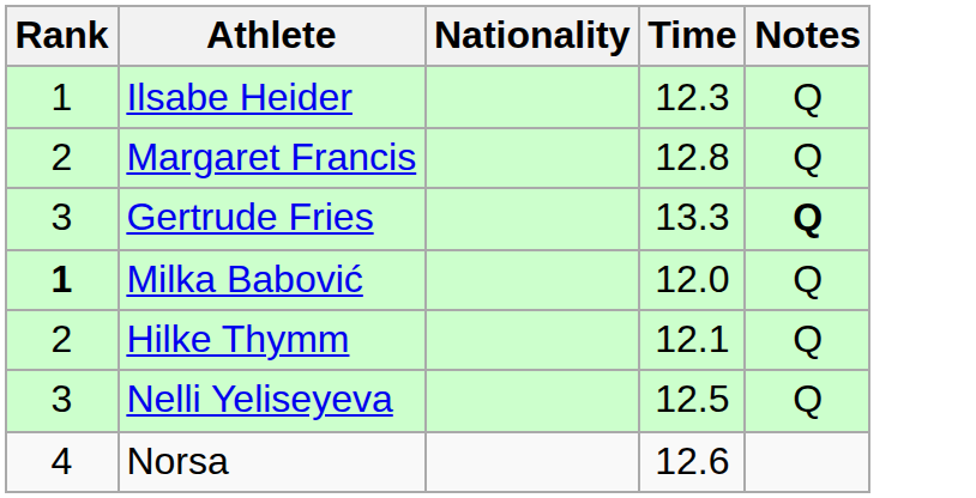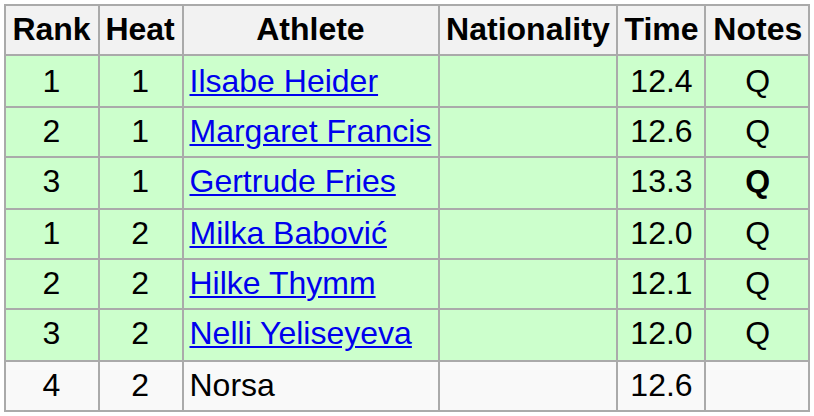+ column: Heat | 1 | 1 | 1 | 2 | 2 | 2 | 2
Ilsabe Heider | Time: 12.3 -> 12.4
Margaret Francis | Time: 12.8 -> 12.6
Milka Babović | Rank: bold -> normal
Nelli Yeliseyeva | Time: 12.5 -> 12.0
